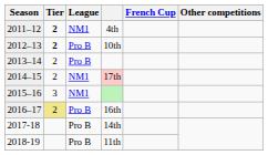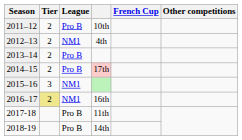2011–12 | Tier: bold -> normal
2011–12 | League: NM1 -> Pro B
2011–12 | column 4: 4th -> 10th
2012–13 | Tier: bold -> normal
2012–13 | League: Pro B -> NM1
2012–13 | column 4: 10th -> 4th
2014–15 | League: NM1 -> Pro B
2016–17 | League: Pro B -> NM1
2017-18 | column 4: 14th -> 11th
2018-19 | column 4: 11th -> 14th
